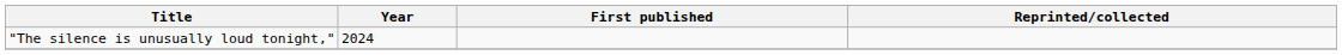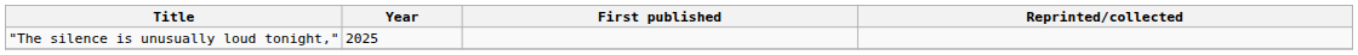"The silence is unusually loud tonight," | Year: 2024 -> 2025
